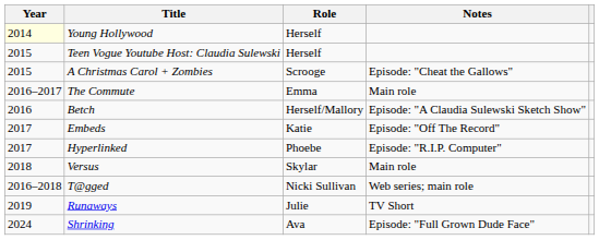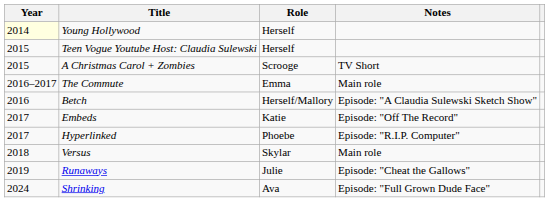A Christmas Carol + Zombies | Notes: Episode: "Cheat the Gallows" -> TV Short
- row: 2016–2018 | T@gged | Nicki Sullivan | Web series; main role
Runaways | Notes: TV Short -> Episode: "Cheat the Gallows"
